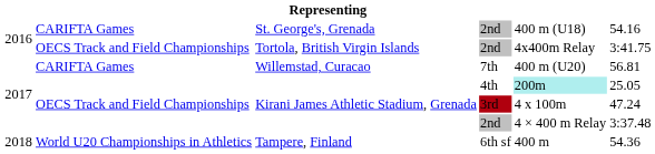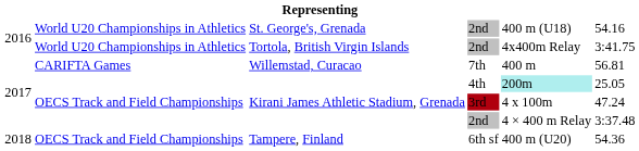St. George's, Grenada | column 2: CARIFTA Games -> World U20 Championships in Athletics
Tortola, British Virgin Islands | column 2: OECS Track and Field Championships -> World U20 Championships in Athletics
Willemstad, Curacao | column 5: 400 m (U20) -> 400 m
Tampere, Finland | column 2: World U20 Championships in Athletics -> OECS Track and Field Championships
Tampere, Finland | column 5: 400 m -> 400 m (U20)
